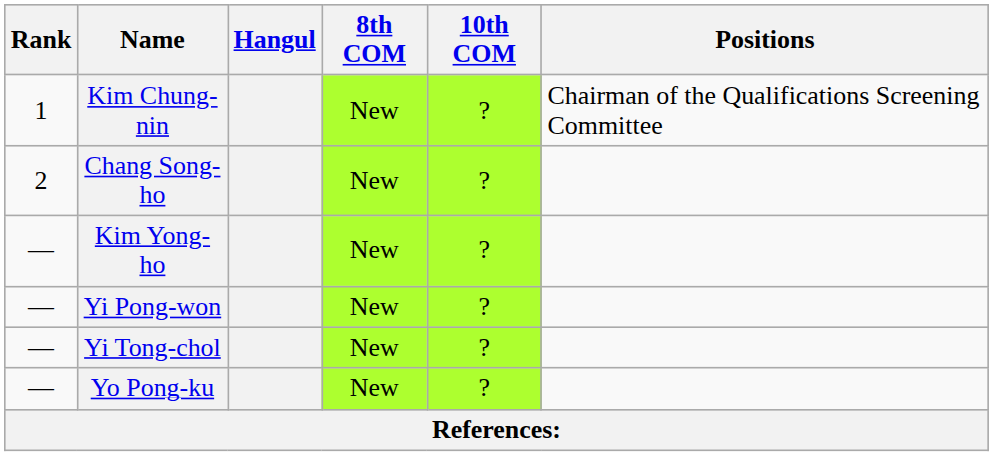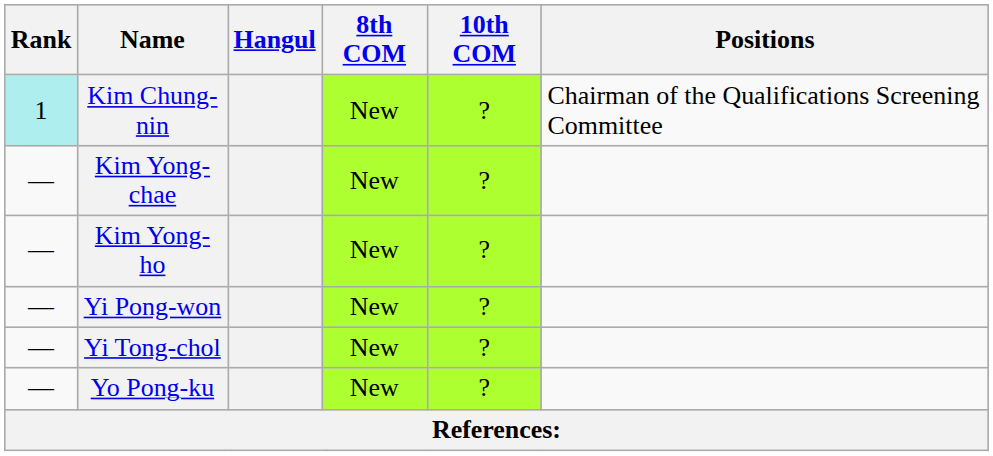Kim Chung-nin | Rank: no background -> paleturquoise background
- row: 2 | Chang Song-ho | New | ?
+ row: — | Kim Yong-chae | New | ?
